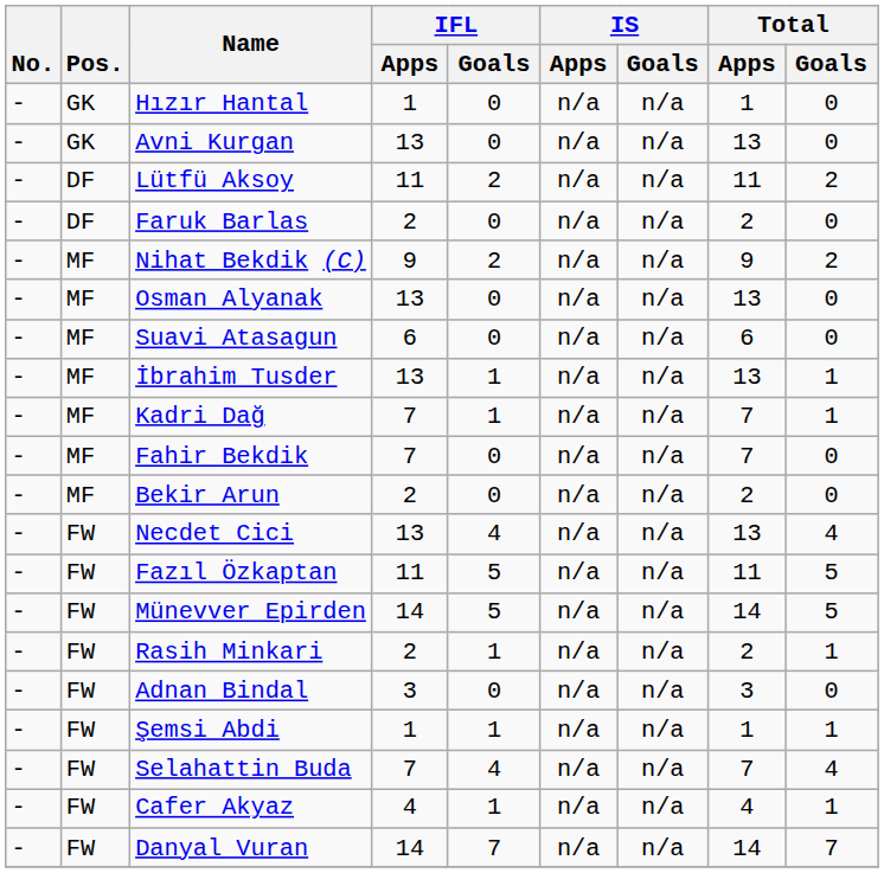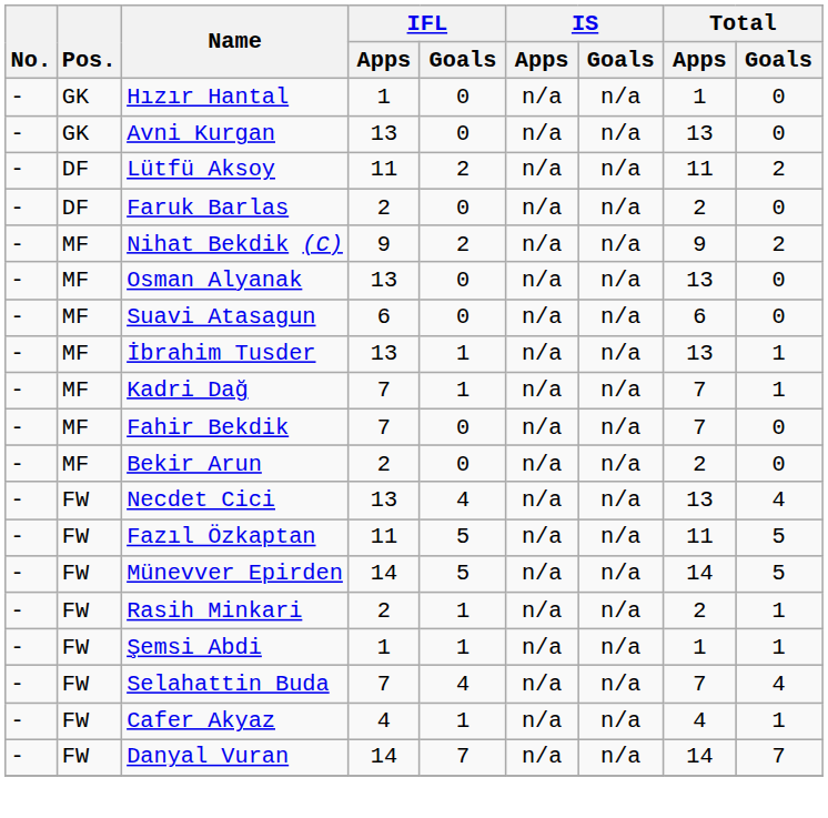- row: - | FW | Adnan Bindal | 3 | 0 | n/a | n/a | 3 | 0
